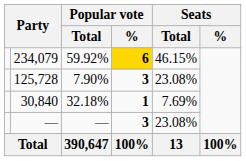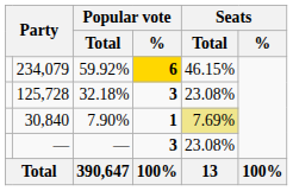125,728 | Popular vote / Total: 7.90% -> 32.18%
30,840 | Popular vote / Total: 32.18% -> 7.90%
30,840 | Seats / Total: no background -> khaki background
